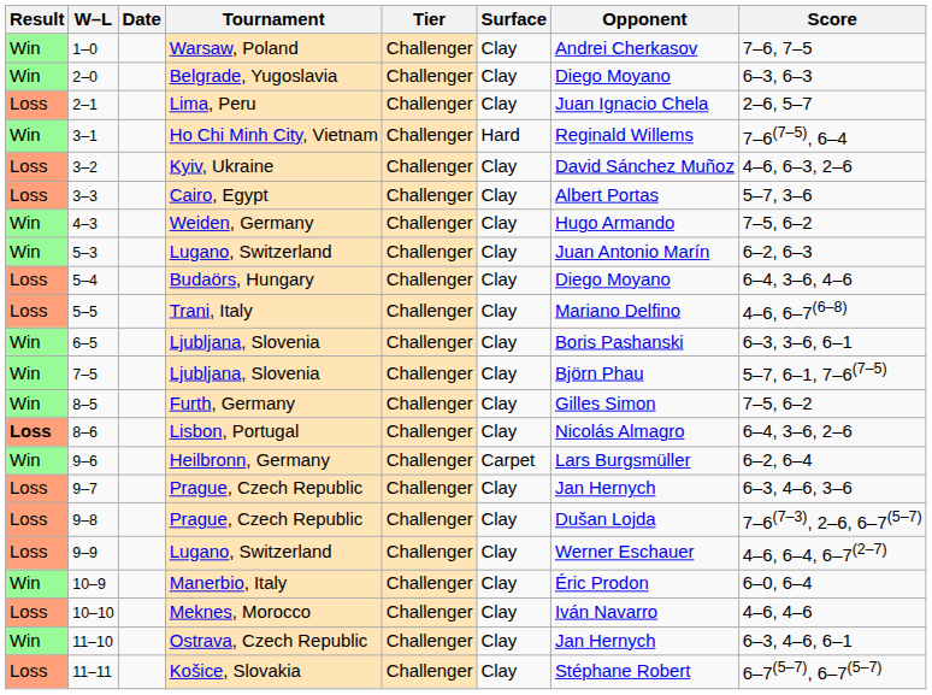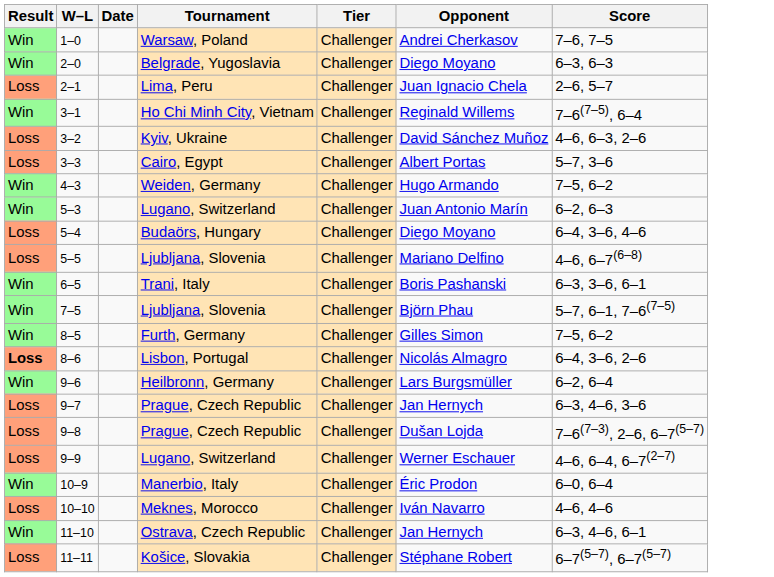- column: Surface | Clay | Clay | Clay | Hard | Clay | Clay | Clay | Clay | Clay | Clay | Clay | Clay | Clay | Clay | Carpet | Clay | Clay | Clay | Clay | Clay | Clay | Clay
5–5 | Tournament: Trani, Italy -> Ljubljana, Slovenia
6–5 | Tournament: Ljubljana, Slovenia -> Trani, Italy
